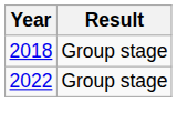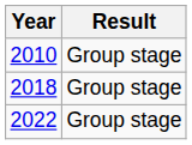+ row: 2010 | Group stage
